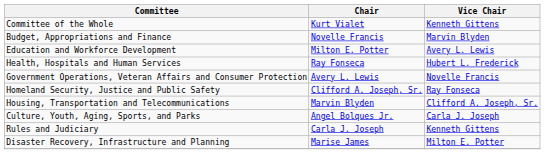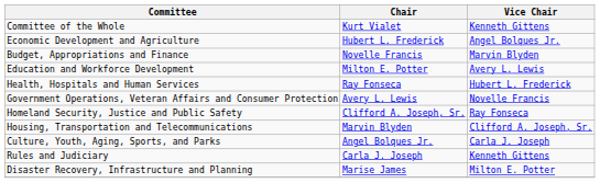+ row: Economic Development and Agriculture | Hubert L. Frederick | Angel Bolques Jr.
